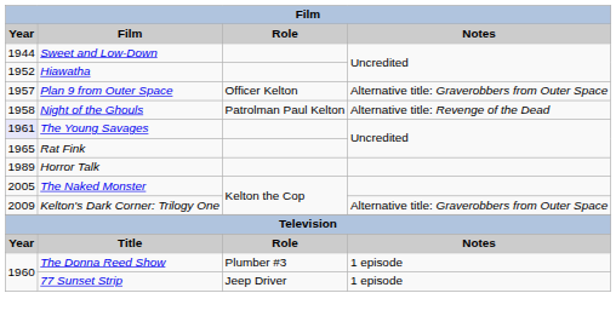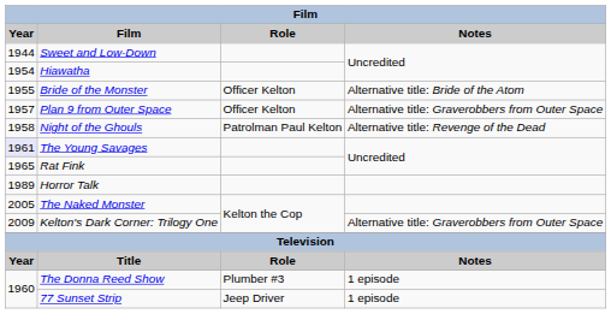Hiawatha | Year: 1952 -> 1954
+ row: 1955 | Bride of the Monster | Officer Kelton | Alternative title: Bride of the Atom
